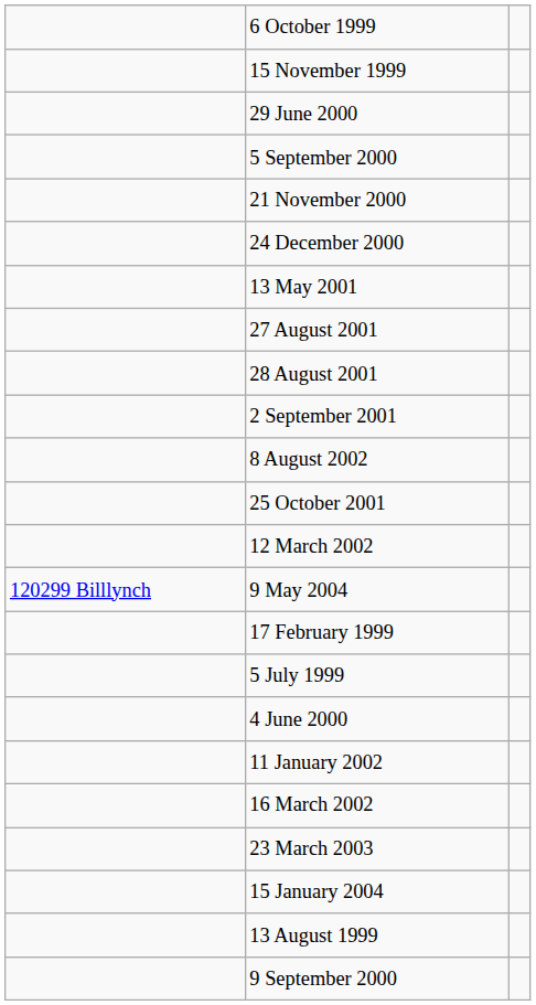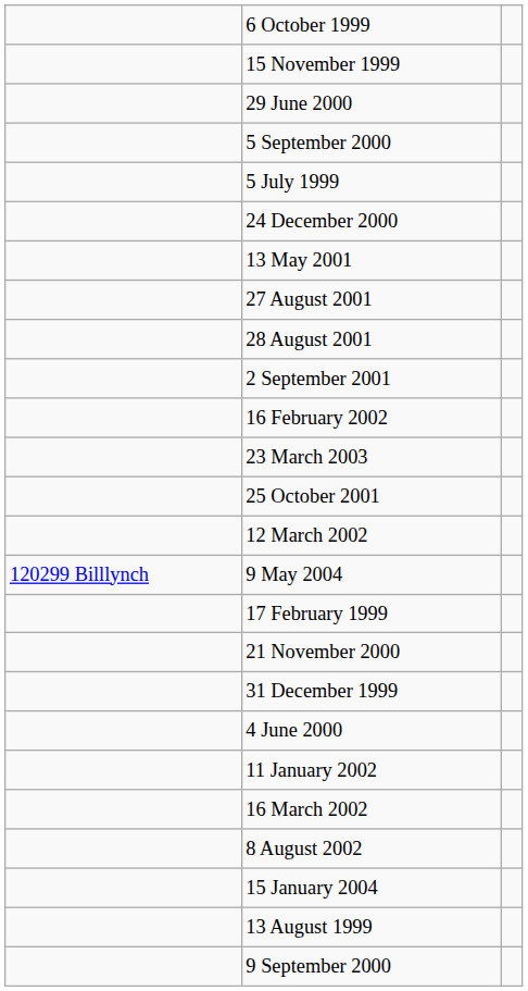rows swapped: 21 November 2000 <-> 5 July 1999
+ row: 16 February 2002
rows swapped: 8 August 2002 <-> 23 March 2003
+ row: 31 December 1999
